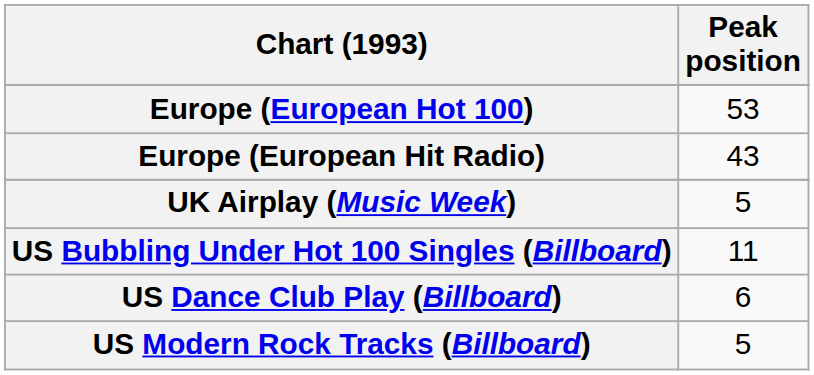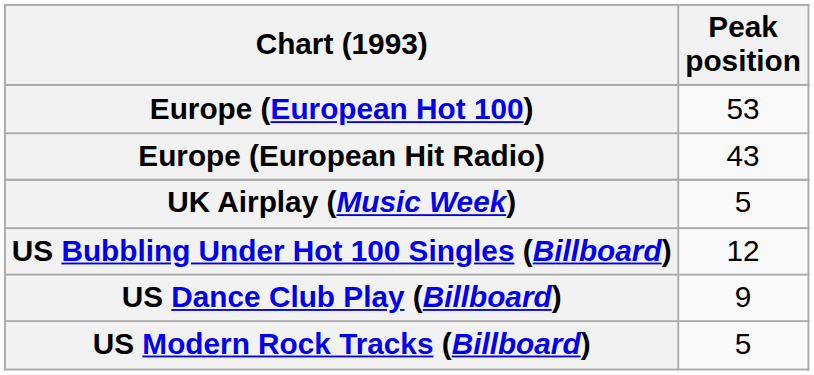US Bubbling Under Hot 100 Singles (Billboard) | Peak position: 11 -> 12
US Dance Club Play (Billboard) | Peak position: 6 -> 9
